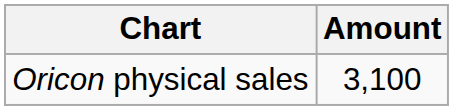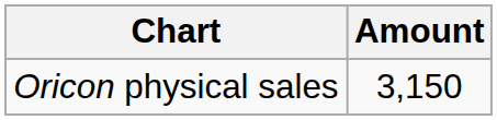Oricon physical sales | Amount: 3,100 -> 3,150
